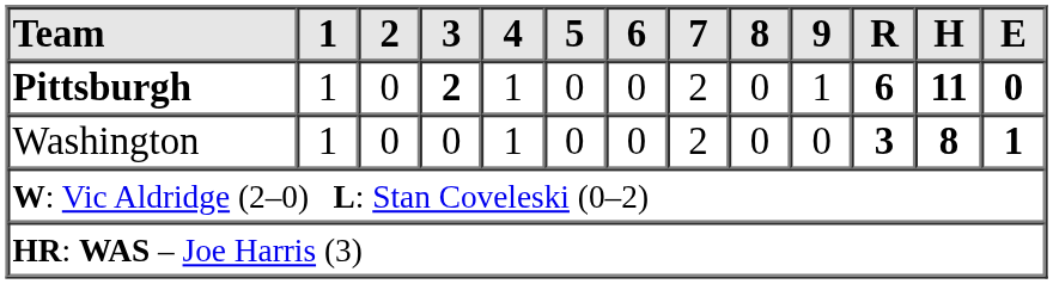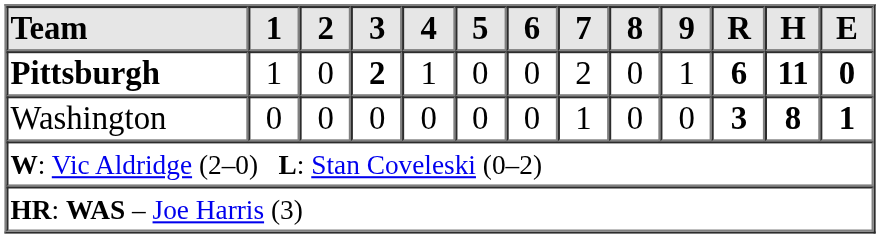Washington | 1: 1 -> 0
Washington | 4: 1 -> 0
Washington | 7: 2 -> 1
